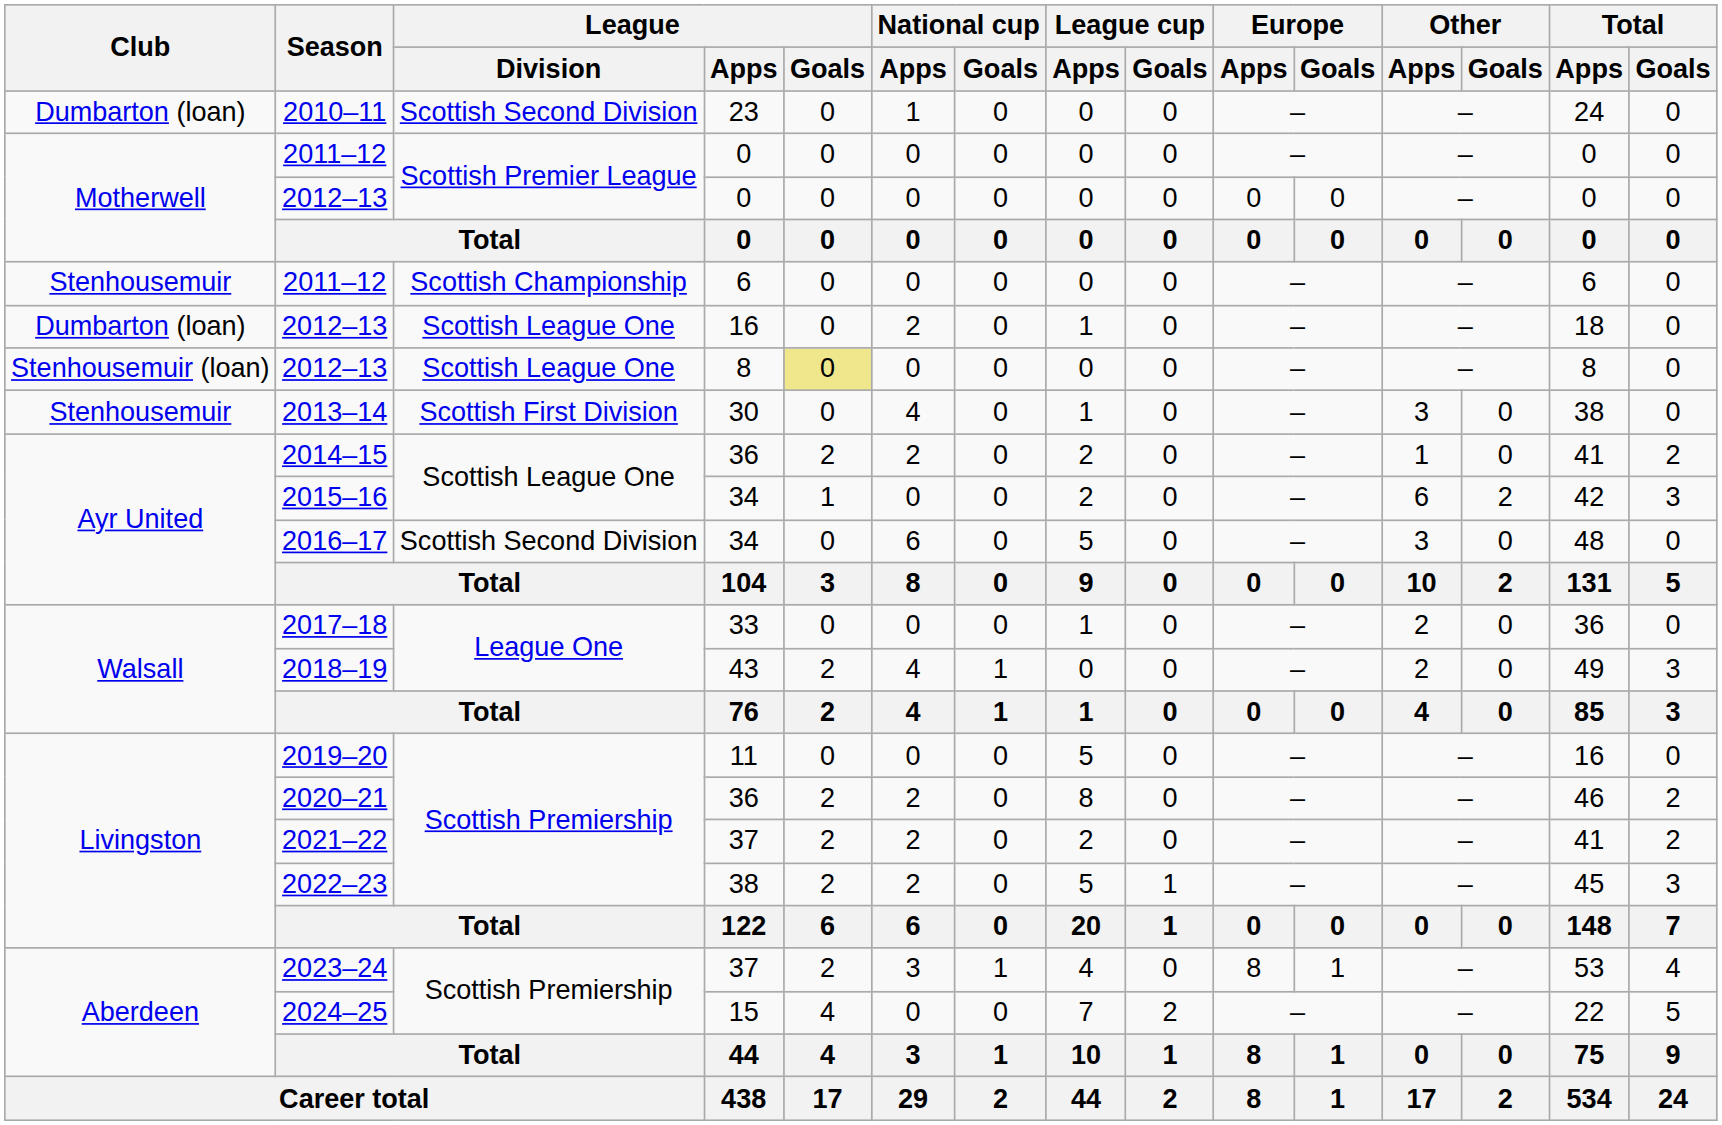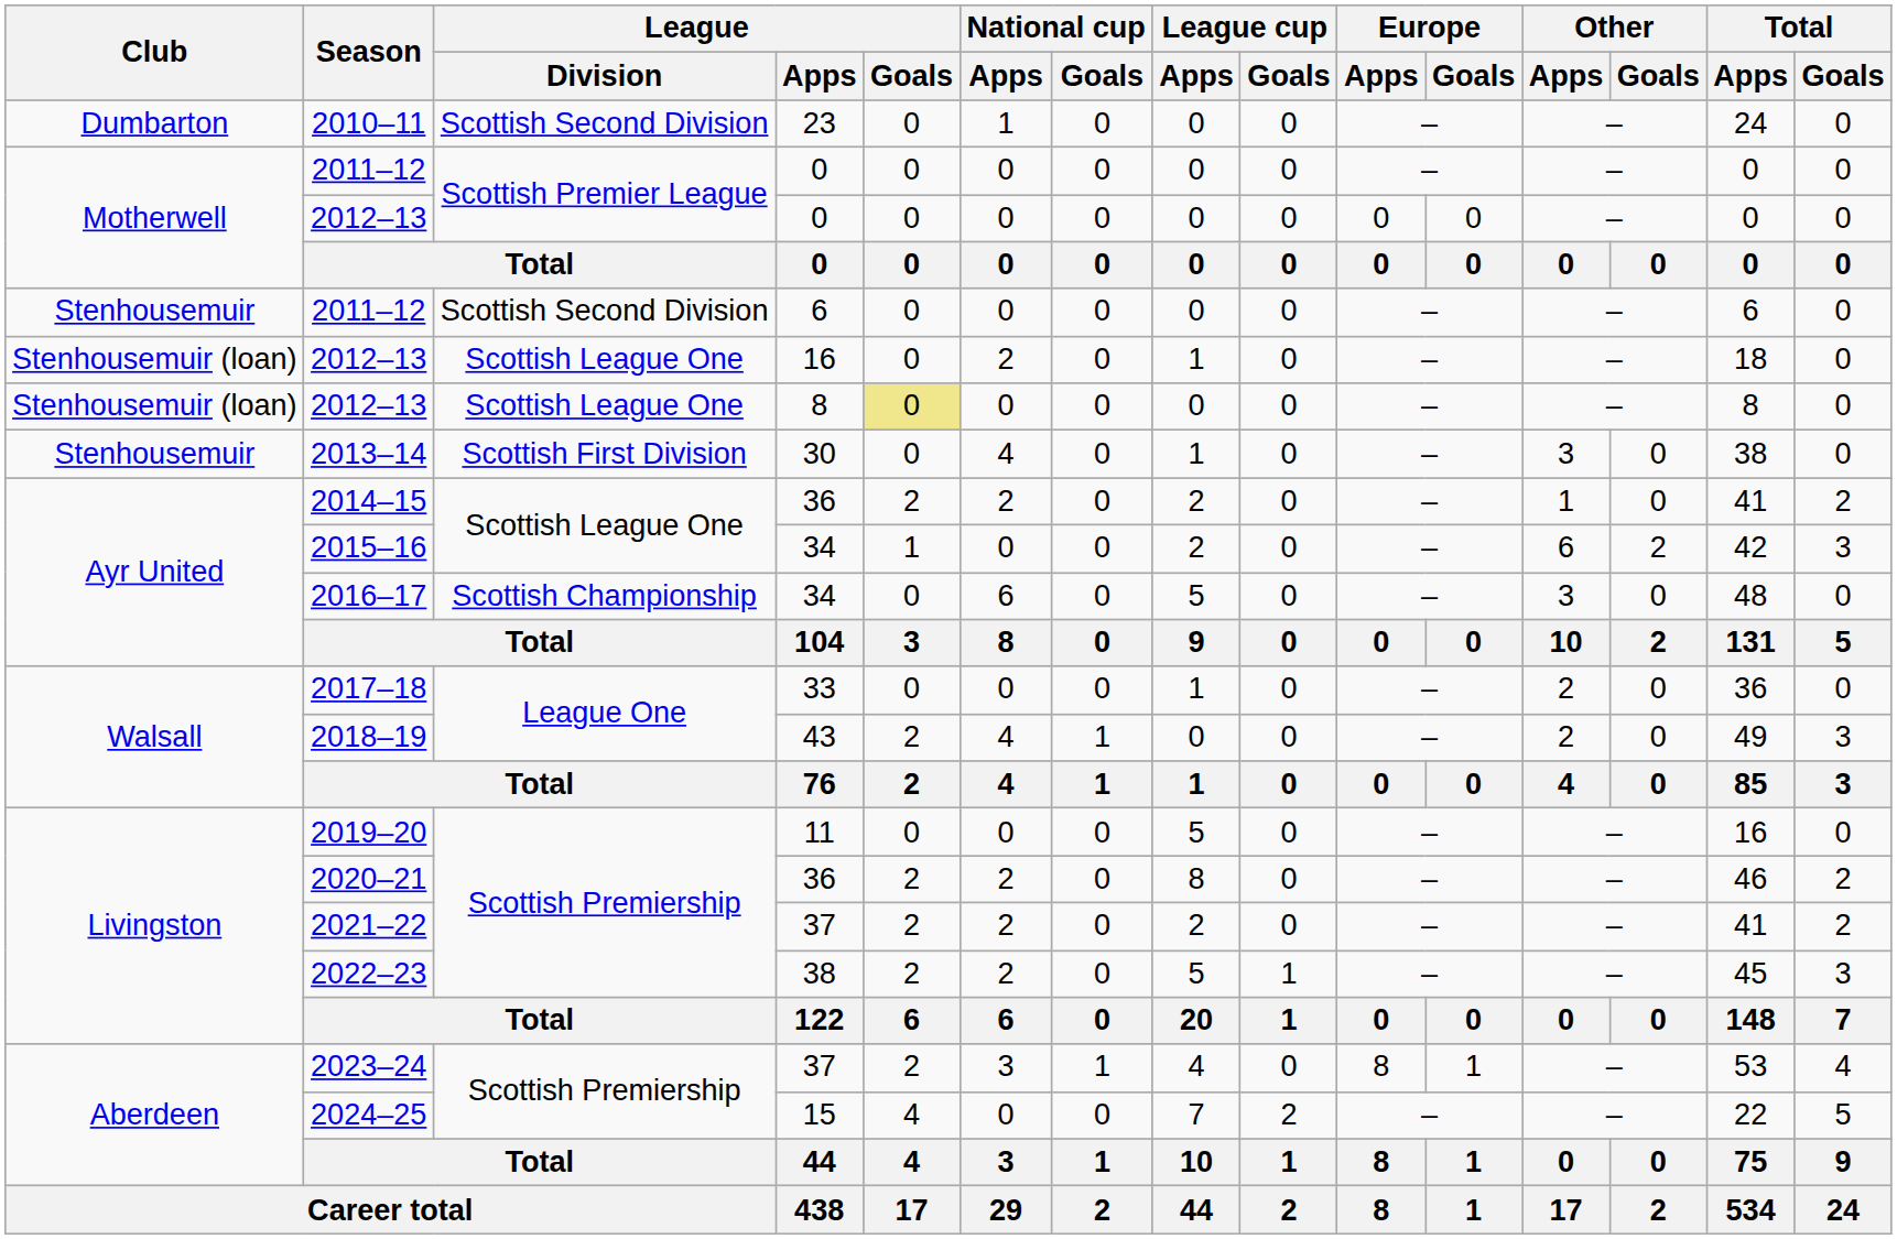2010–11 | Club: Dumbarton (loan) -> Dumbarton
2011–12 / 6 | League / Division: Scottish Championship -> Scottish Second Division
2012–13 / 16 | Club: Dumbarton (loan) -> Stenhousemuir (loan)
2016–17 | League / Division: Scottish Second Division -> Scottish Championship
